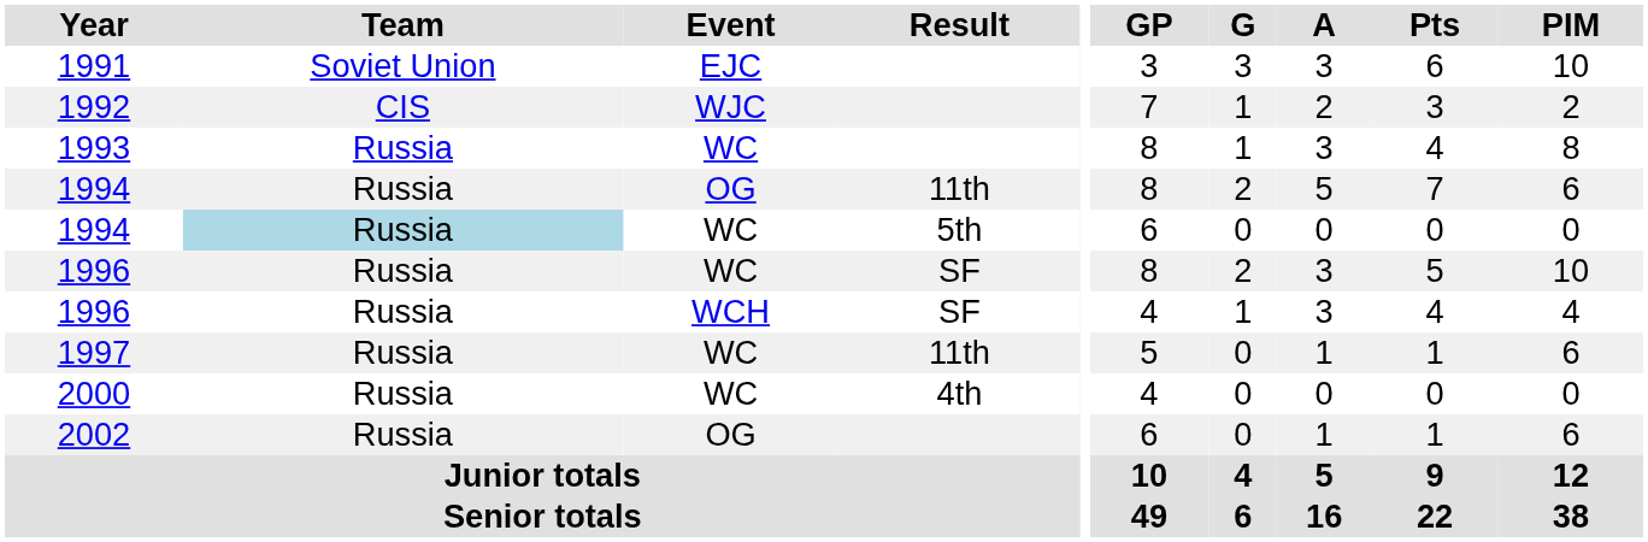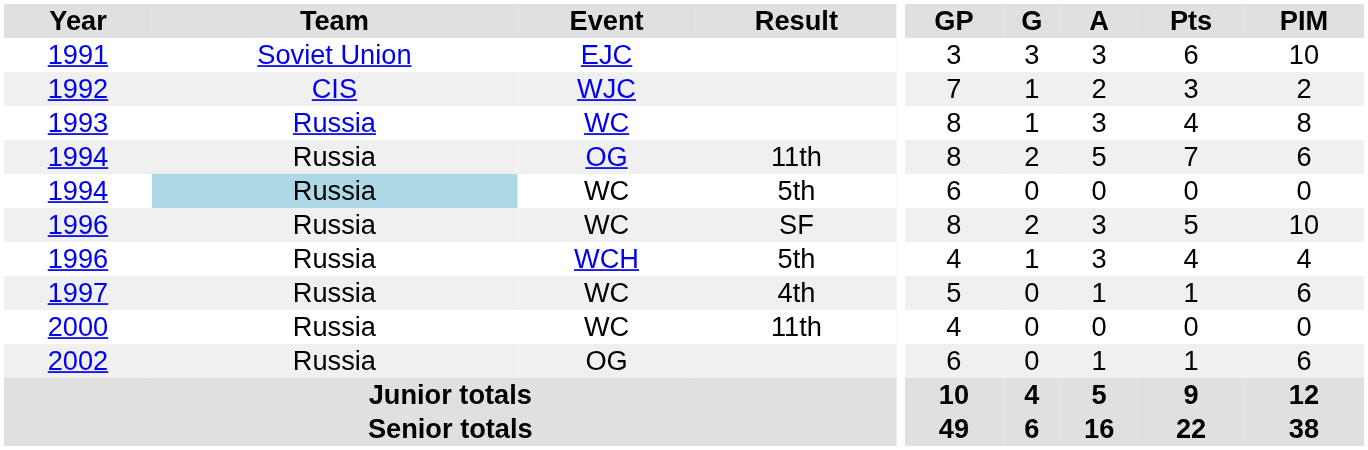1996 / WCH | Result: SF -> 5th
1997 | Result: 11th -> 4th
2000 | Result: 4th -> 11th
